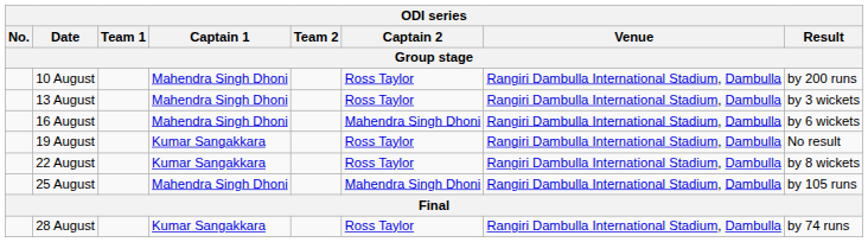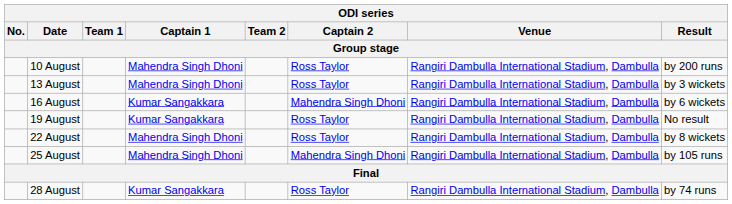16 August | Captain 1: Mahendra Singh Dhoni -> Kumar Sangakkara
22 August | Captain 1: Kumar Sangakkara -> Mahendra Singh Dhoni
